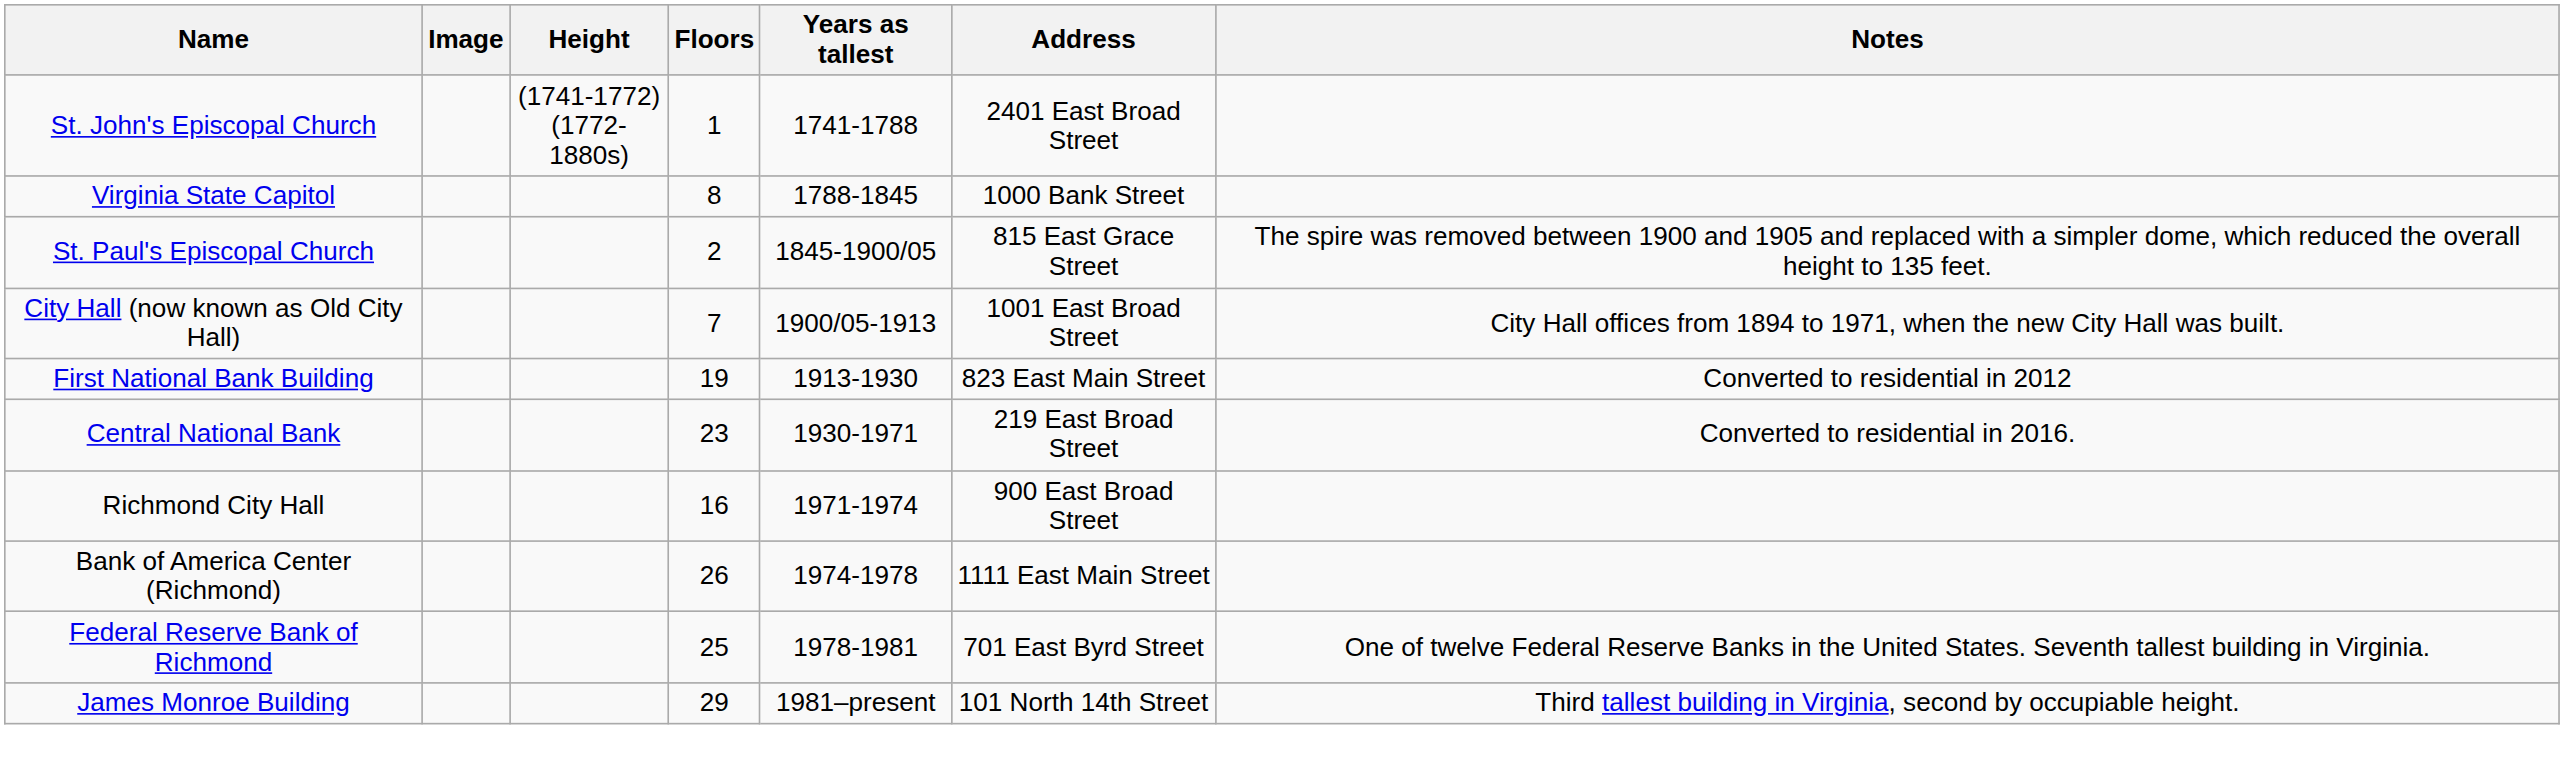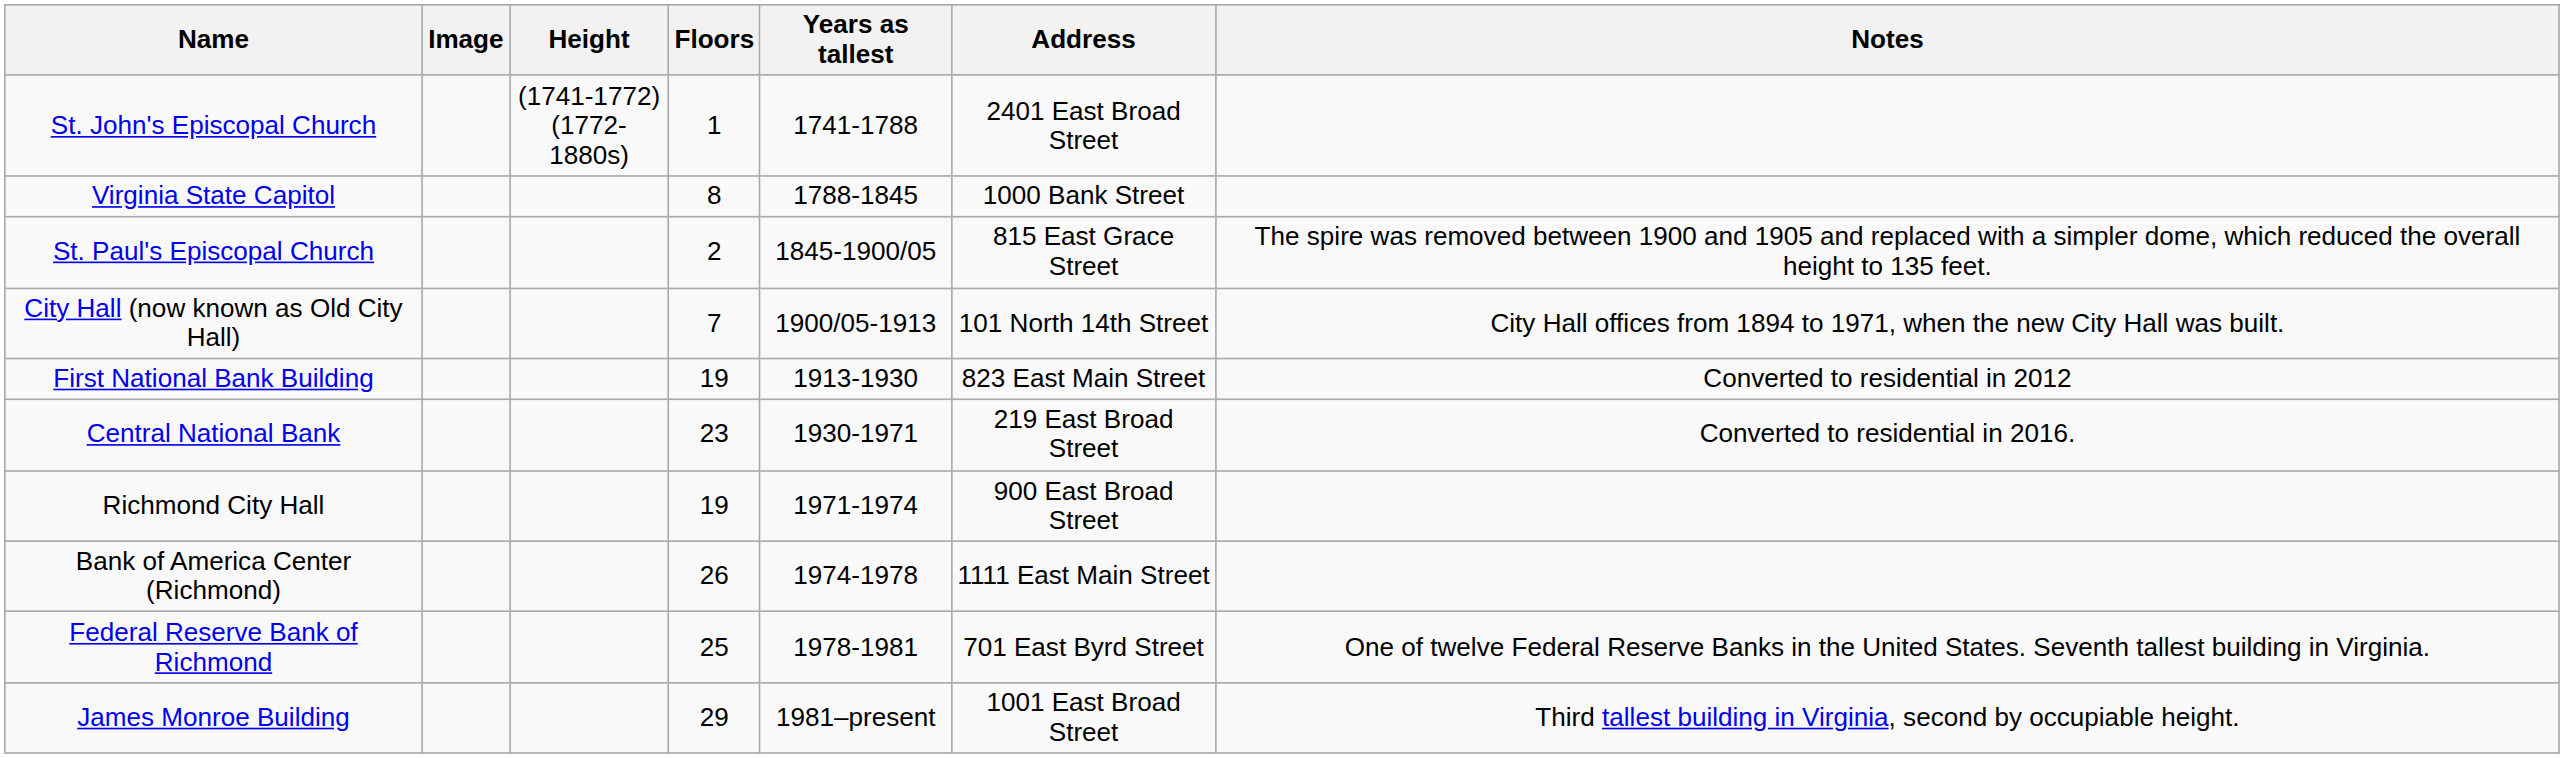City Hall (now known as Old City Hall) | Address: 1001 East Broad Street -> 101 North 14th Street
Richmond City Hall | Floors: 16 -> 19
James Monroe Building | Address: 101 North 14th Street -> 1001 East Broad Street
